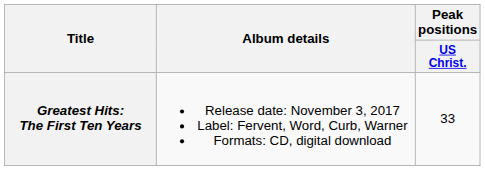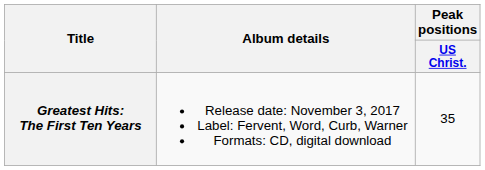Greatest Hits: The First Ten Years | Peak positions / US Christ.: 33 -> 35
